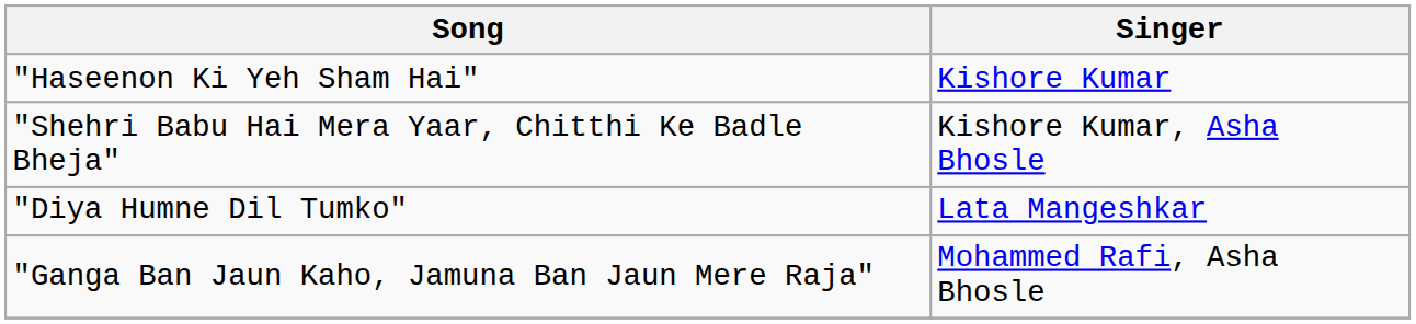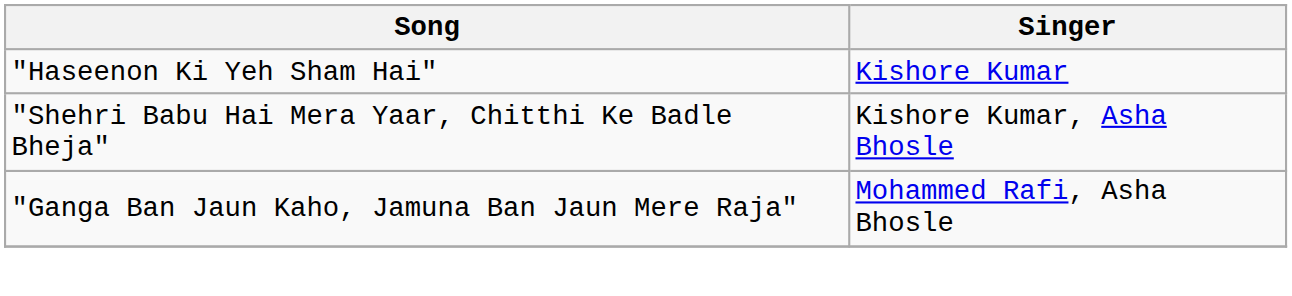- row: "Diya Humne Dil Tumko" | Lata Mangeshkar
